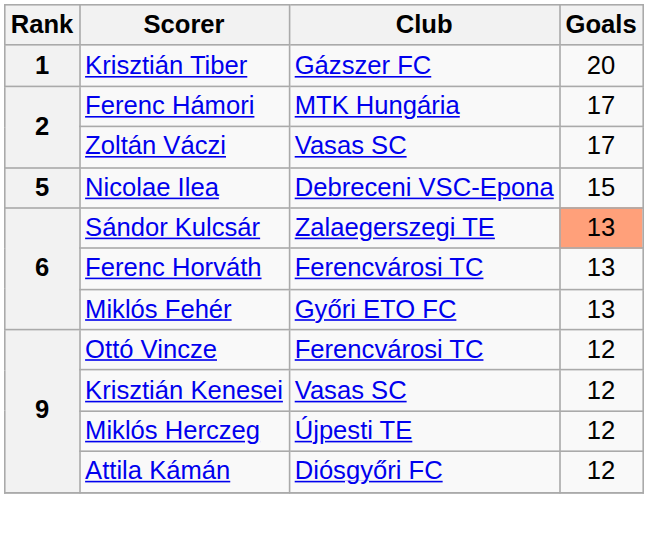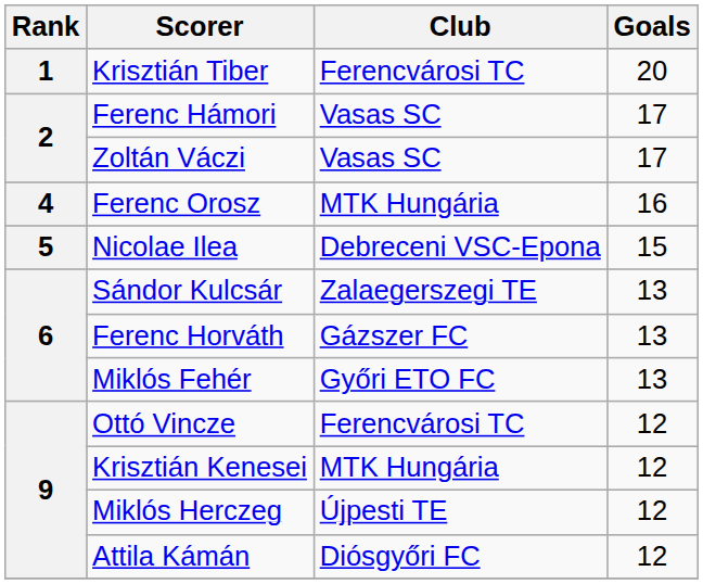Krisztián Tiber | Club: Gázszer FC -> Ferencvárosi TC
Ferenc Hámori | Club: MTK Hungária -> Vasas SC
+ row: 4 | Ferenc Orosz | MTK Hungária | 16
Sándor Kulcsár | Goals: lightsalmon background -> no background
Ferenc Horváth | Club: Ferencvárosi TC -> Gázszer FC
Krisztián Kenesei | Club: Vasas SC -> MTK Hungária
